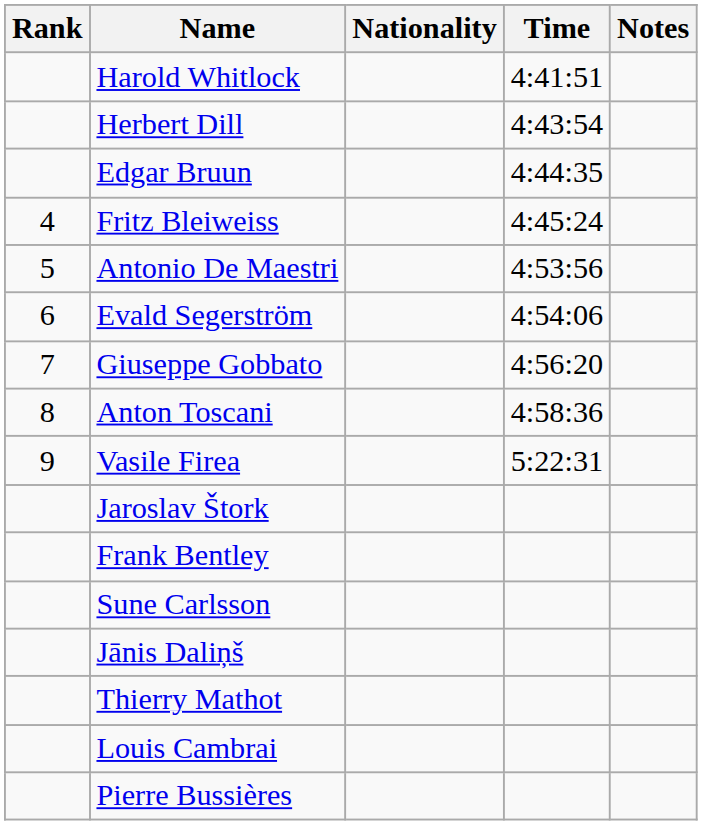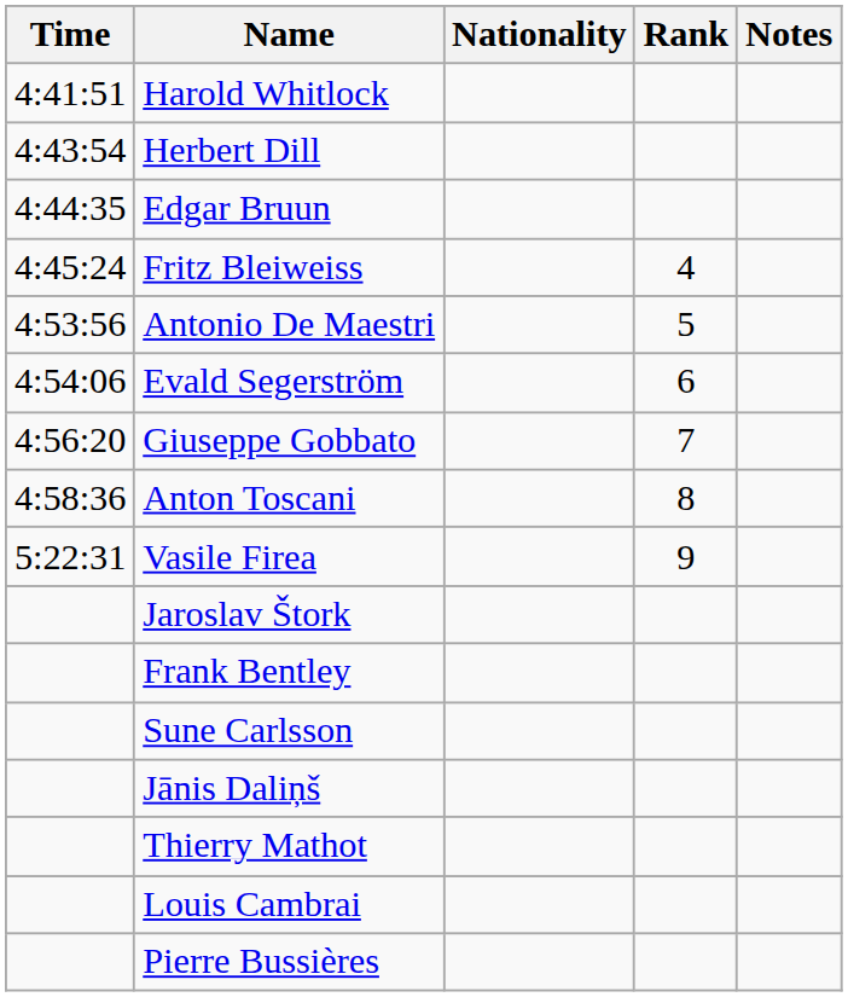columns swapped: Rank <-> Time
